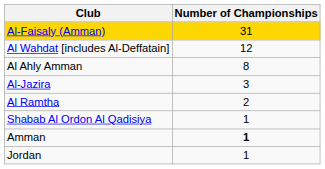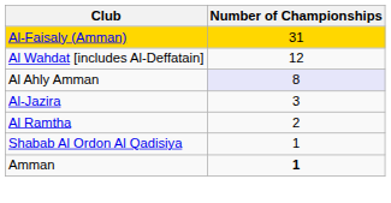Al Ahly Amman | Number of Championships: no background -> lavender background
- row: Jordan | 1
